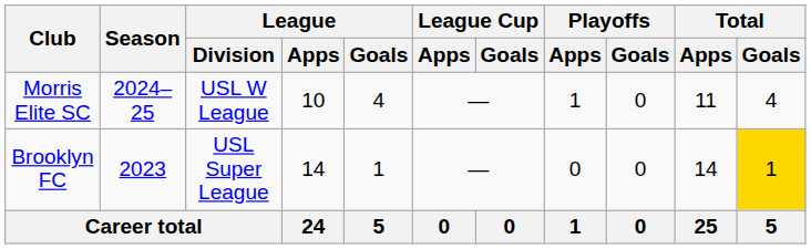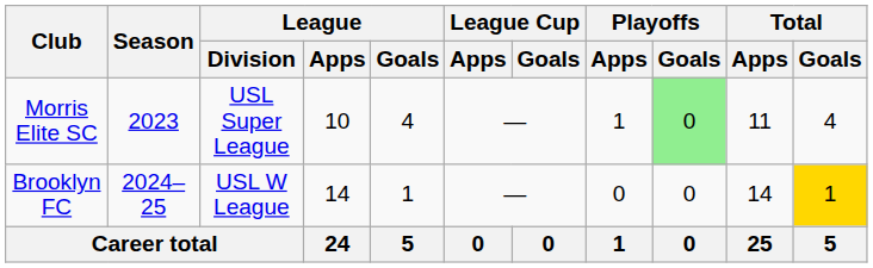Morris Elite SC | Season: 2024–25 -> 2023
Morris Elite SC | League / Division: USL W League -> USL Super League
Morris Elite SC | Playoffs / Goals: no background -> lightgreen background
Brooklyn FC | Season: 2023 -> 2024–25
Brooklyn FC | League / Division: USL Super League -> USL W League
